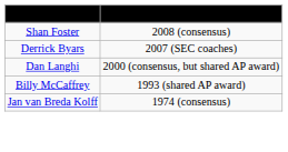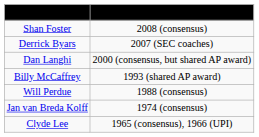+ row: Will Perdue | 1988 (consensus)
+ row: Clyde Lee | 1965 (consensus), 1966 (UPI)
